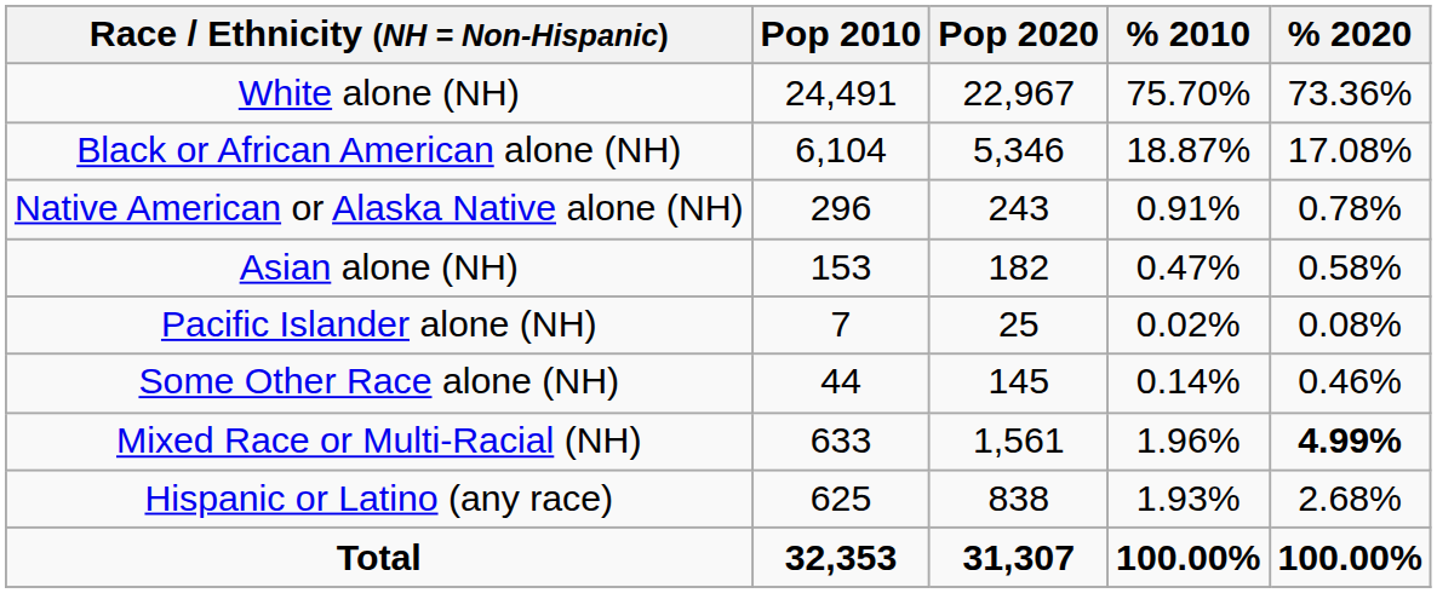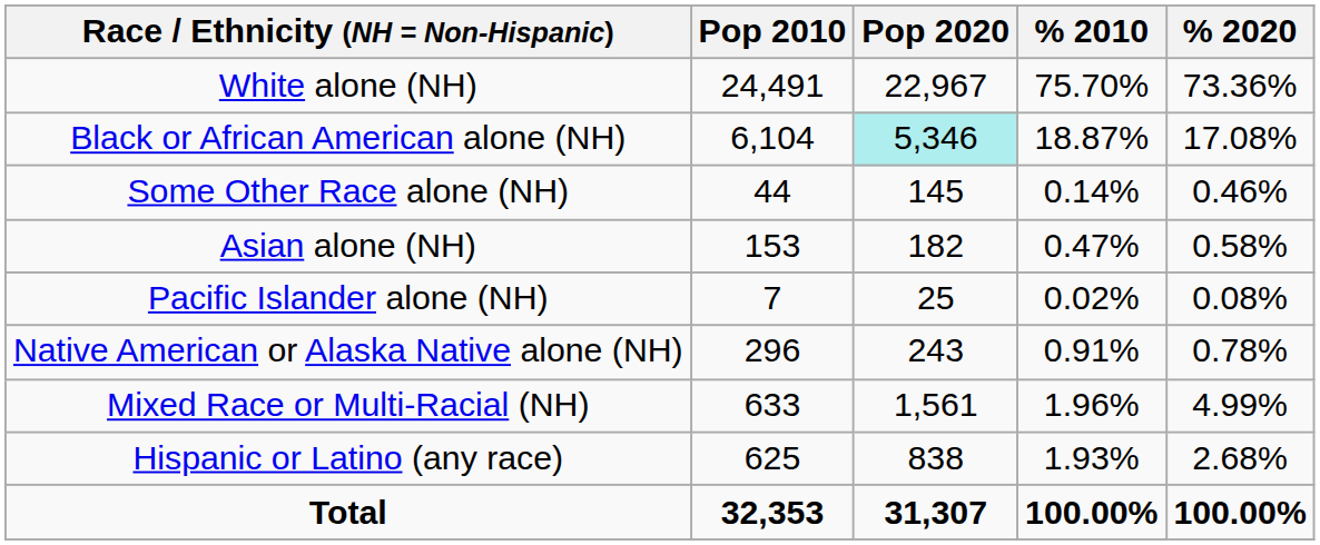Black or African American alone (NH) | Pop 2020: no background -> paleturquoise background
rows swapped: Native American or Alaska Native alone (NH) <-> Some Other Race alone (NH)
Mixed Race or Multi-Racial (NH) | % 2020: bold -> normal
